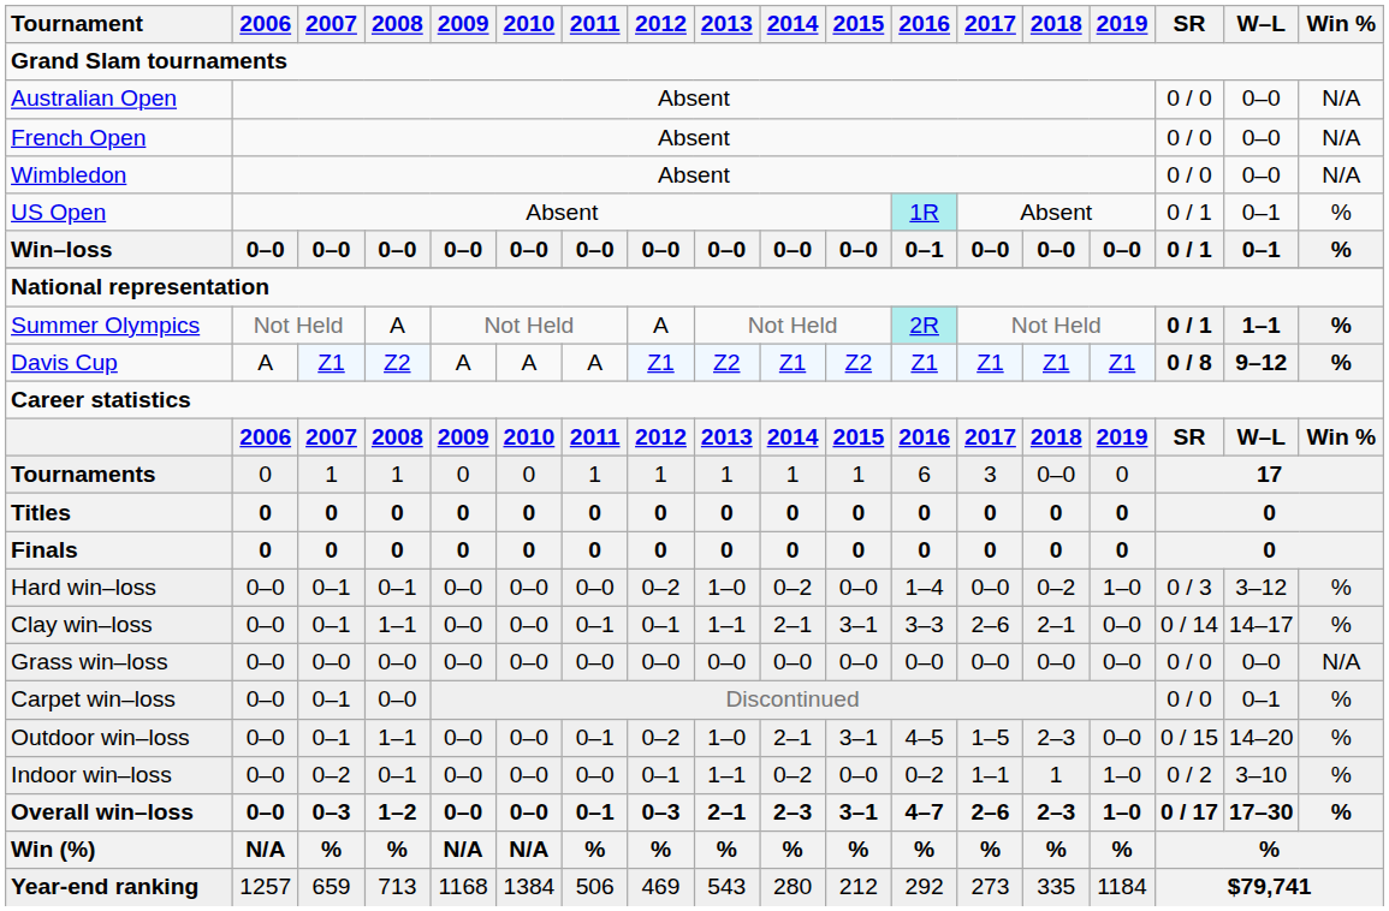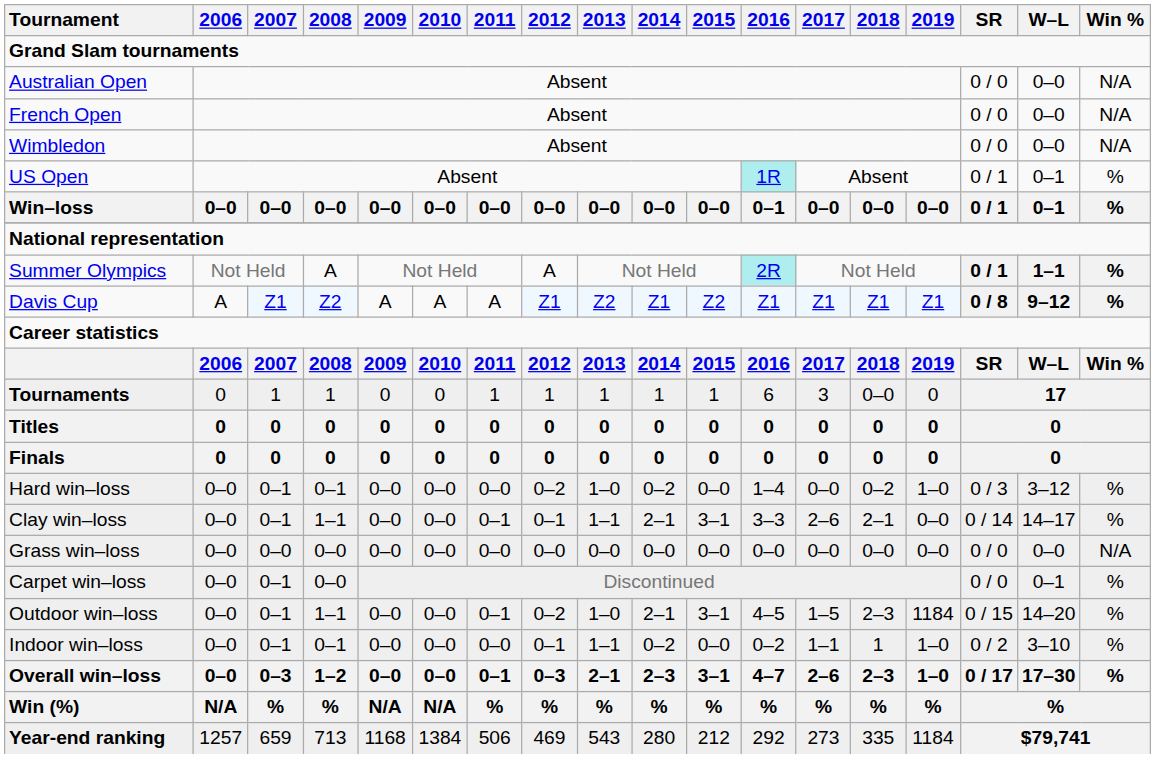Outdoor win–loss | 2019: 0–0 -> 1184
Indoor win–loss | 2007: 0–2 -> 0–1
